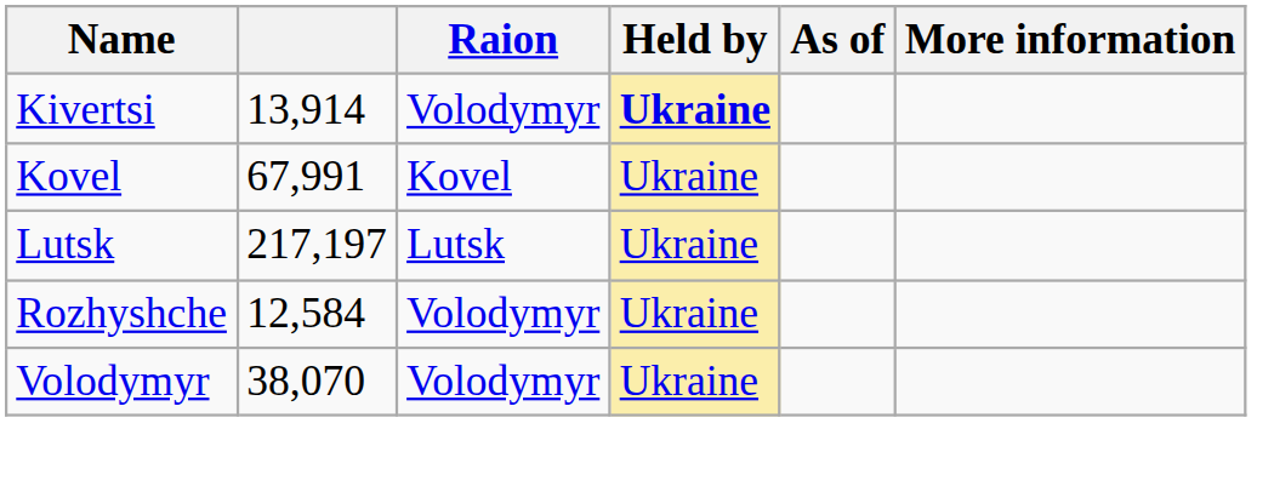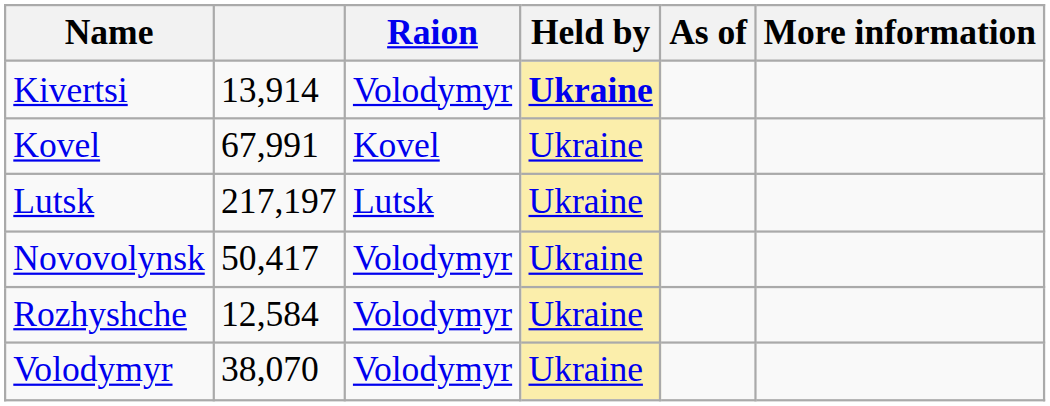+ row: Novovolynsk | 50,417 | Volodymyr | Ukraine
